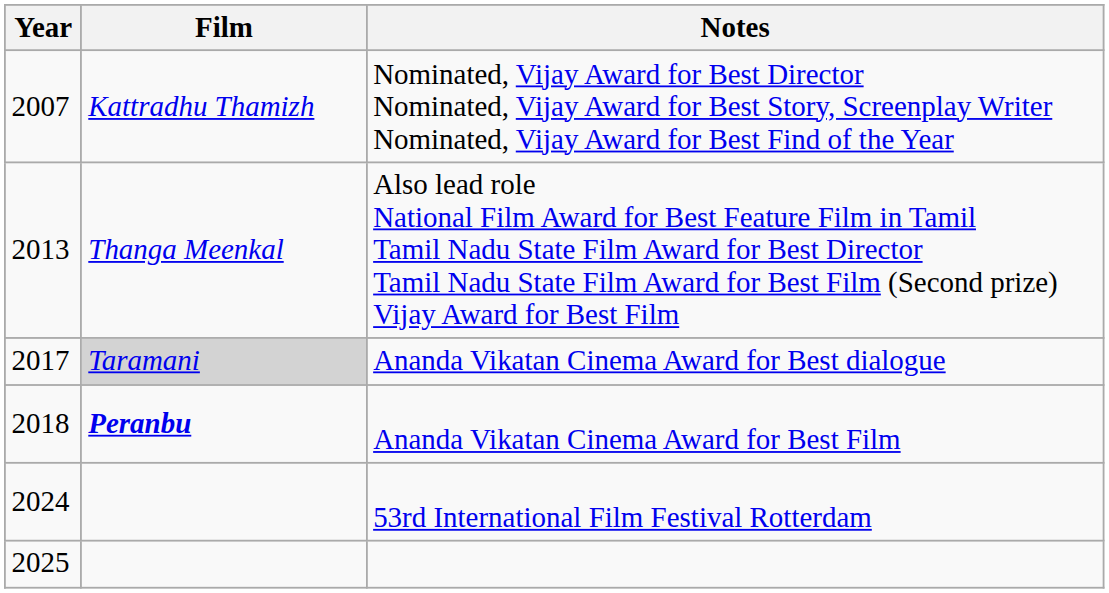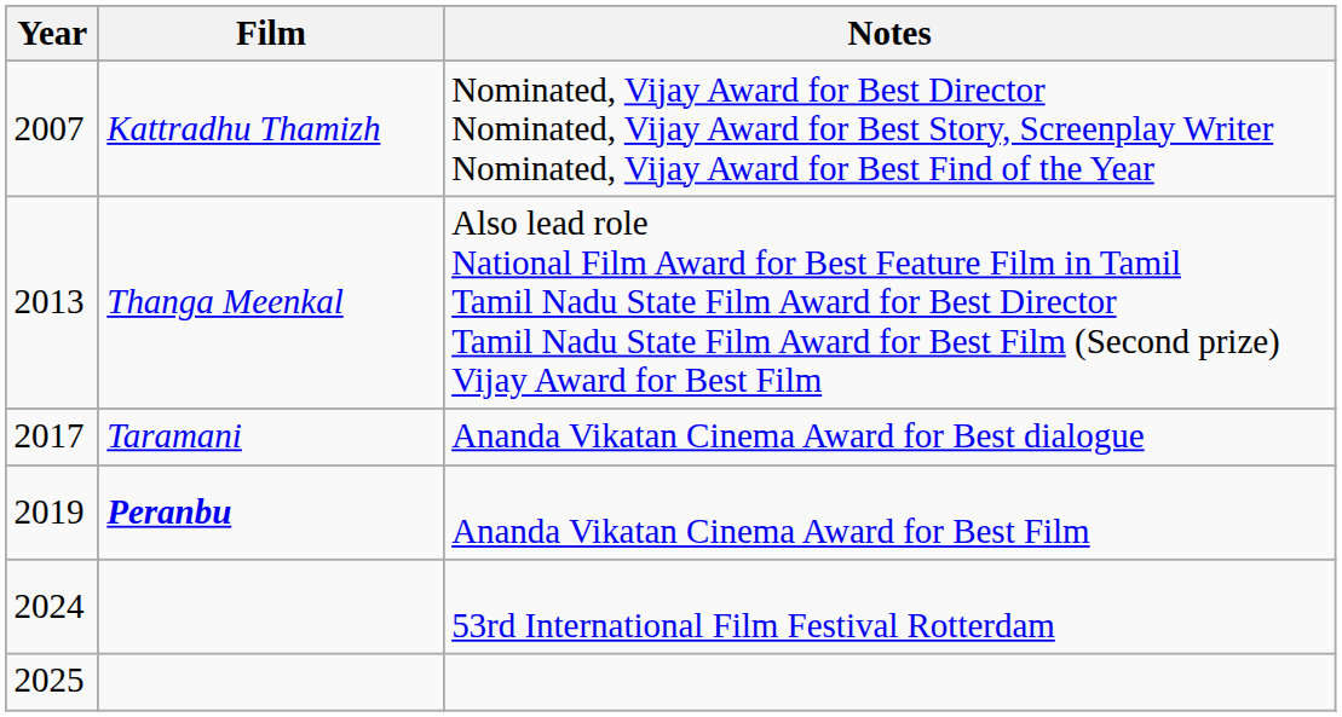Ananda Vikatan Cinema Award for Best dialogue | Film: lightgrey background -> no background
Ananda Vikatan Cinema Award for Best Film | Year: 2018 -> 2019
